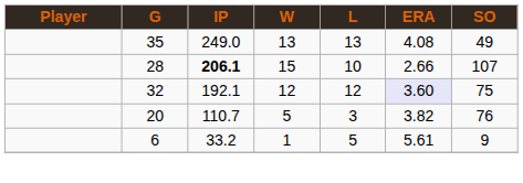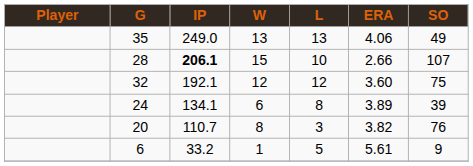35 | ERA: 4.08 -> 4.06
32 | ERA: lavender background -> no background
+ row: 24 | 134.1 | 6 | 8 | 3.89 | 39
20 | W: 5 -> 8
